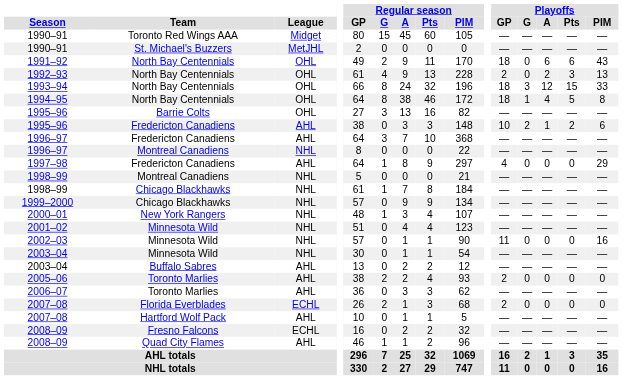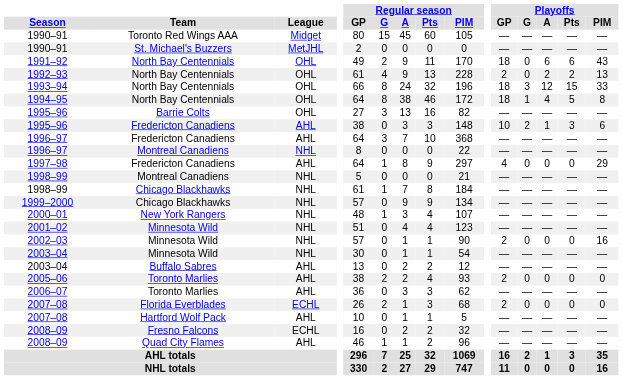1992–93 | Playoffs / Pts: 3 -> 2
1995–96 / Fredericton Canadiens | Playoffs / Pts: 2 -> 3
2002–03 | Playoffs / GP: 11 -> 2
